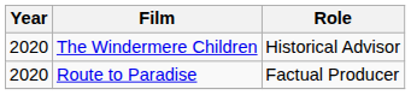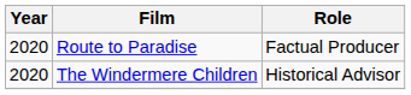rows swapped: The Windermere Children <-> Route to Paradise
